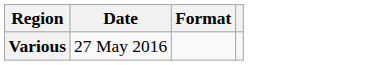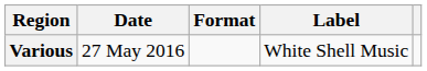+ column: Label | White Shell Music
